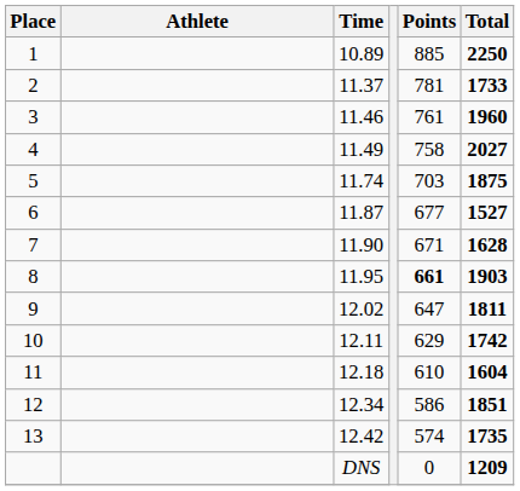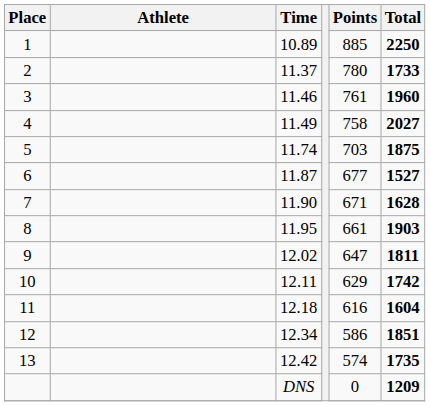2 | Points: 781 -> 780
8 | Points: bold -> normal
11 | Points: 610 -> 616
